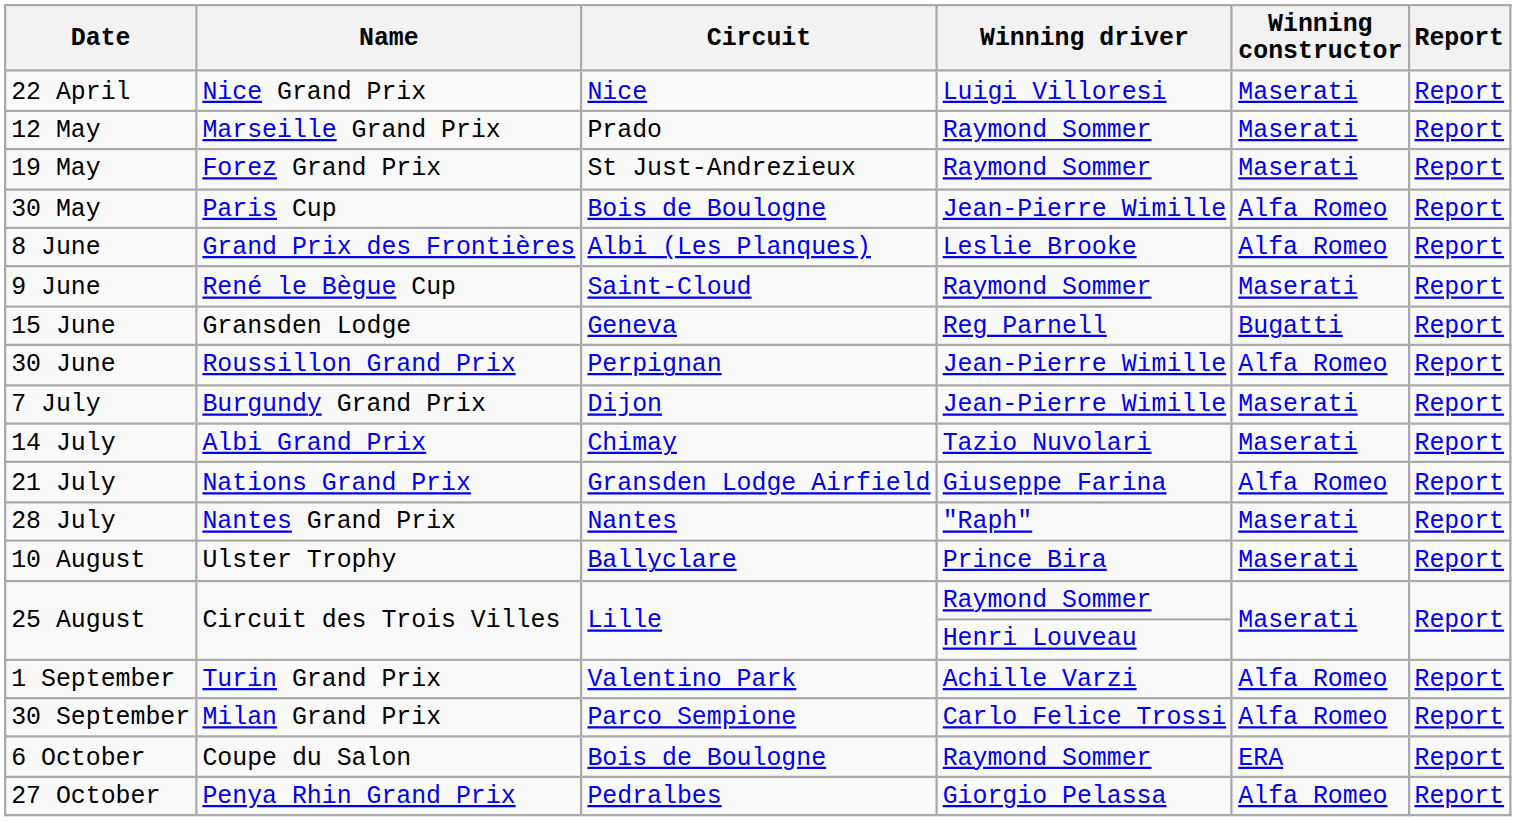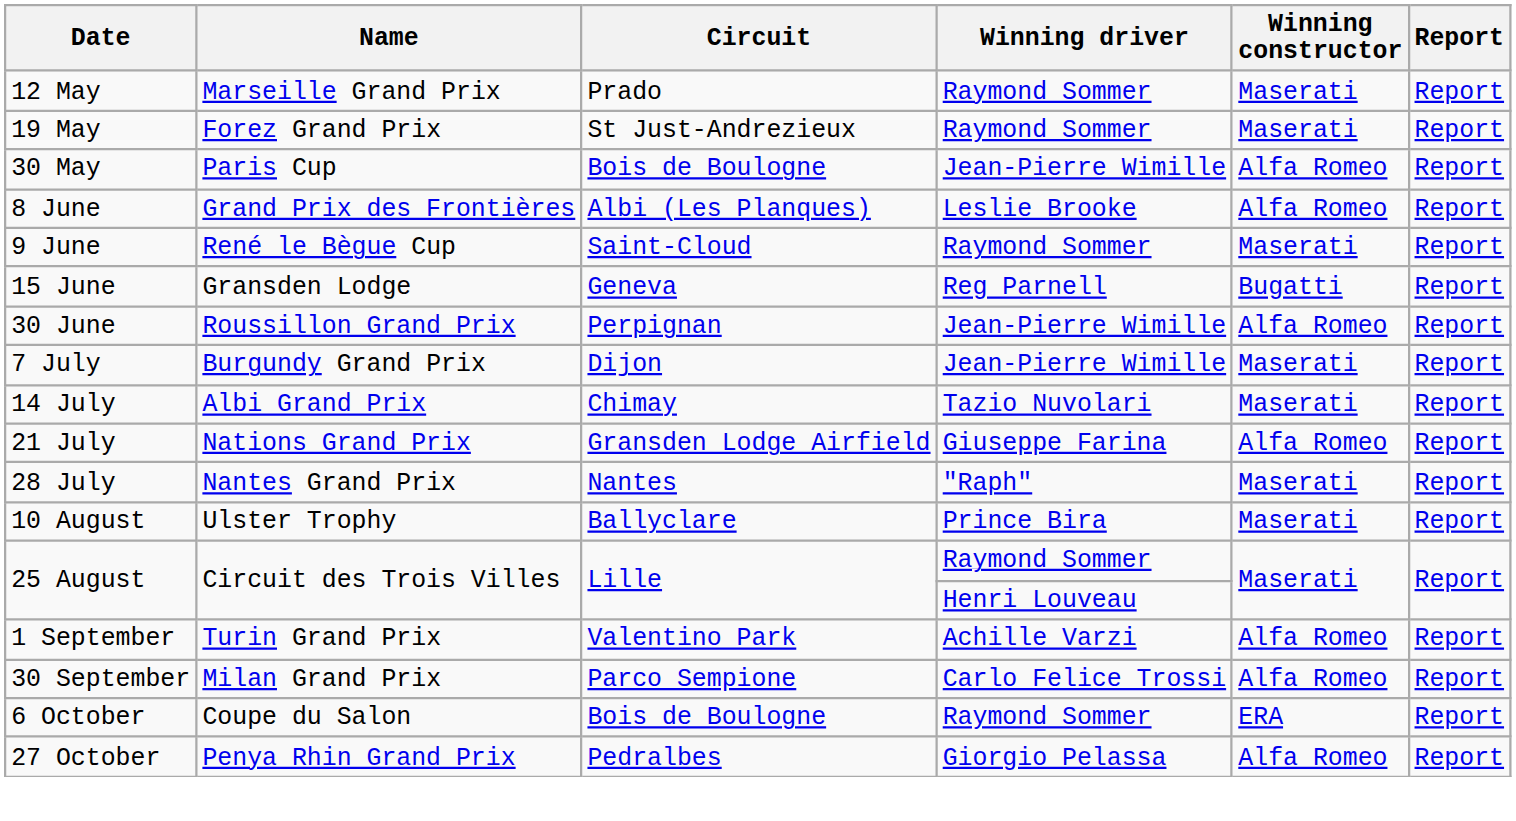- row: 22 April | Nice Grand Prix | Nice | Luigi Villoresi | Maserati | Report
